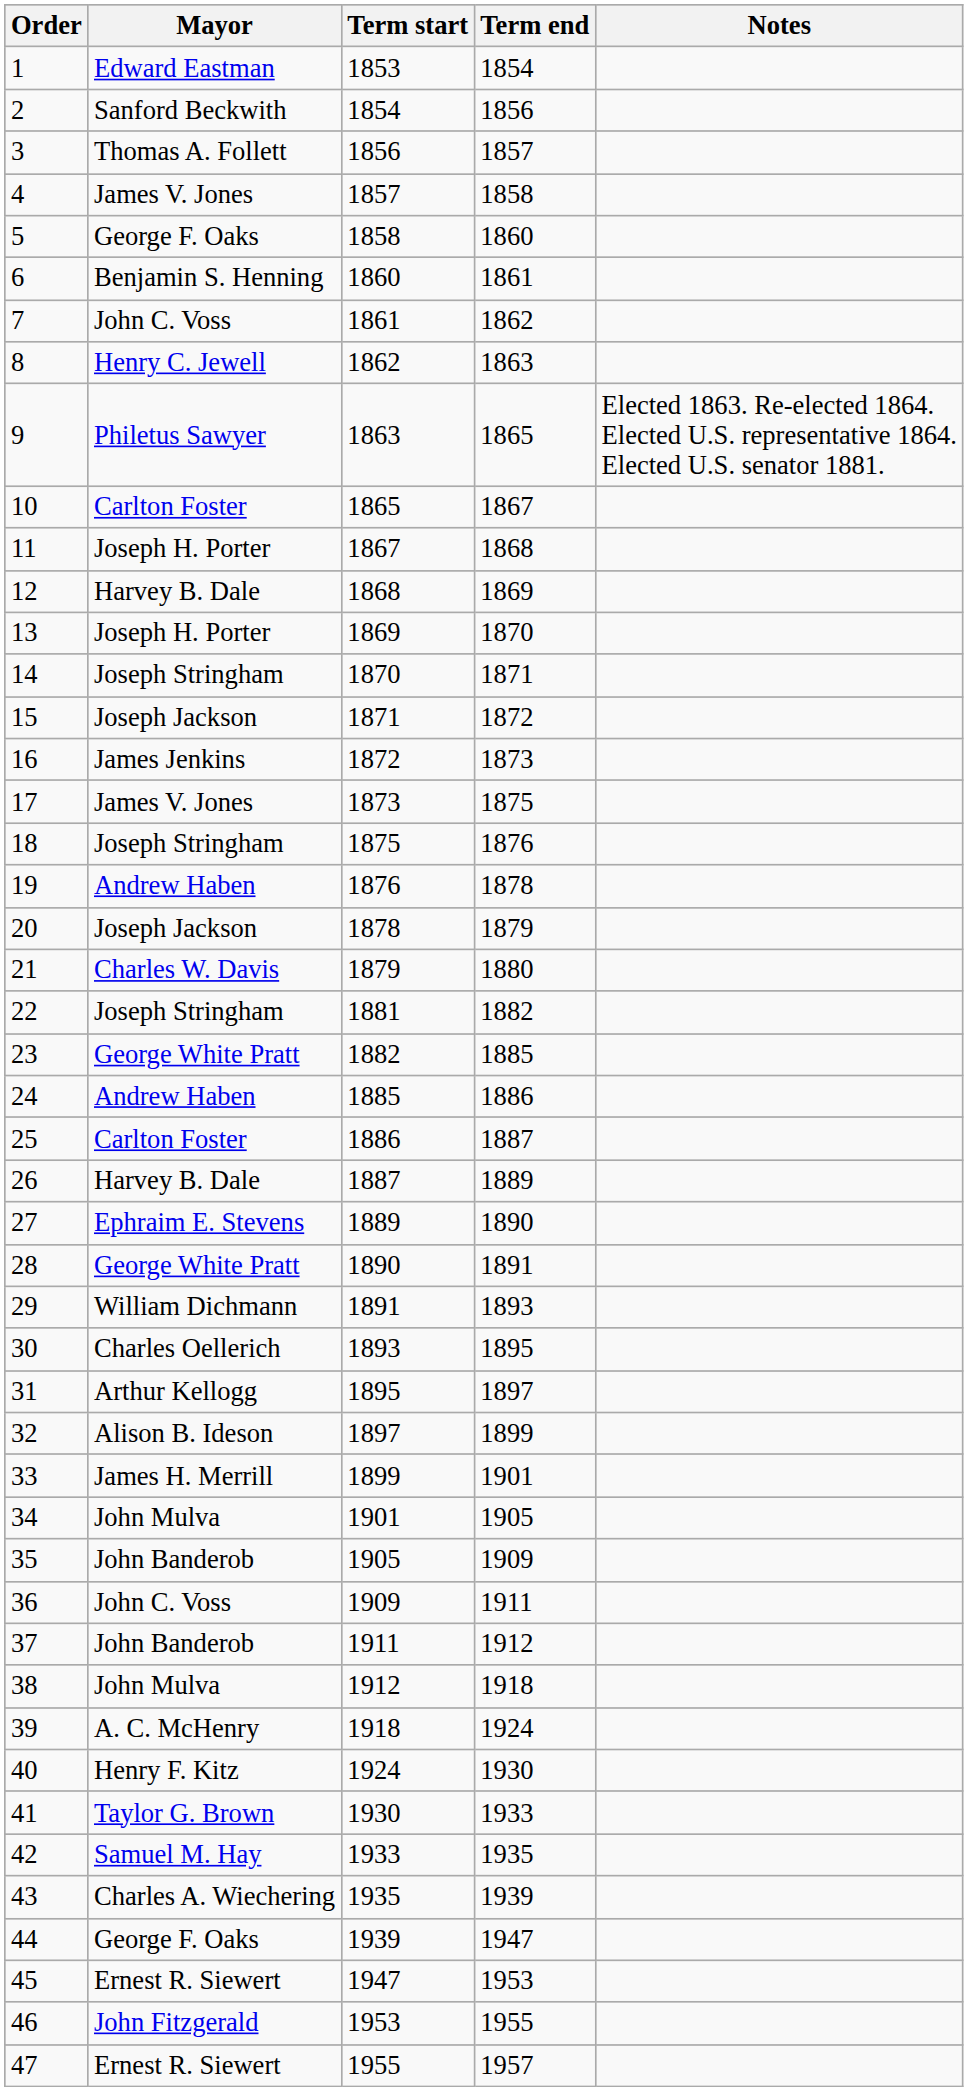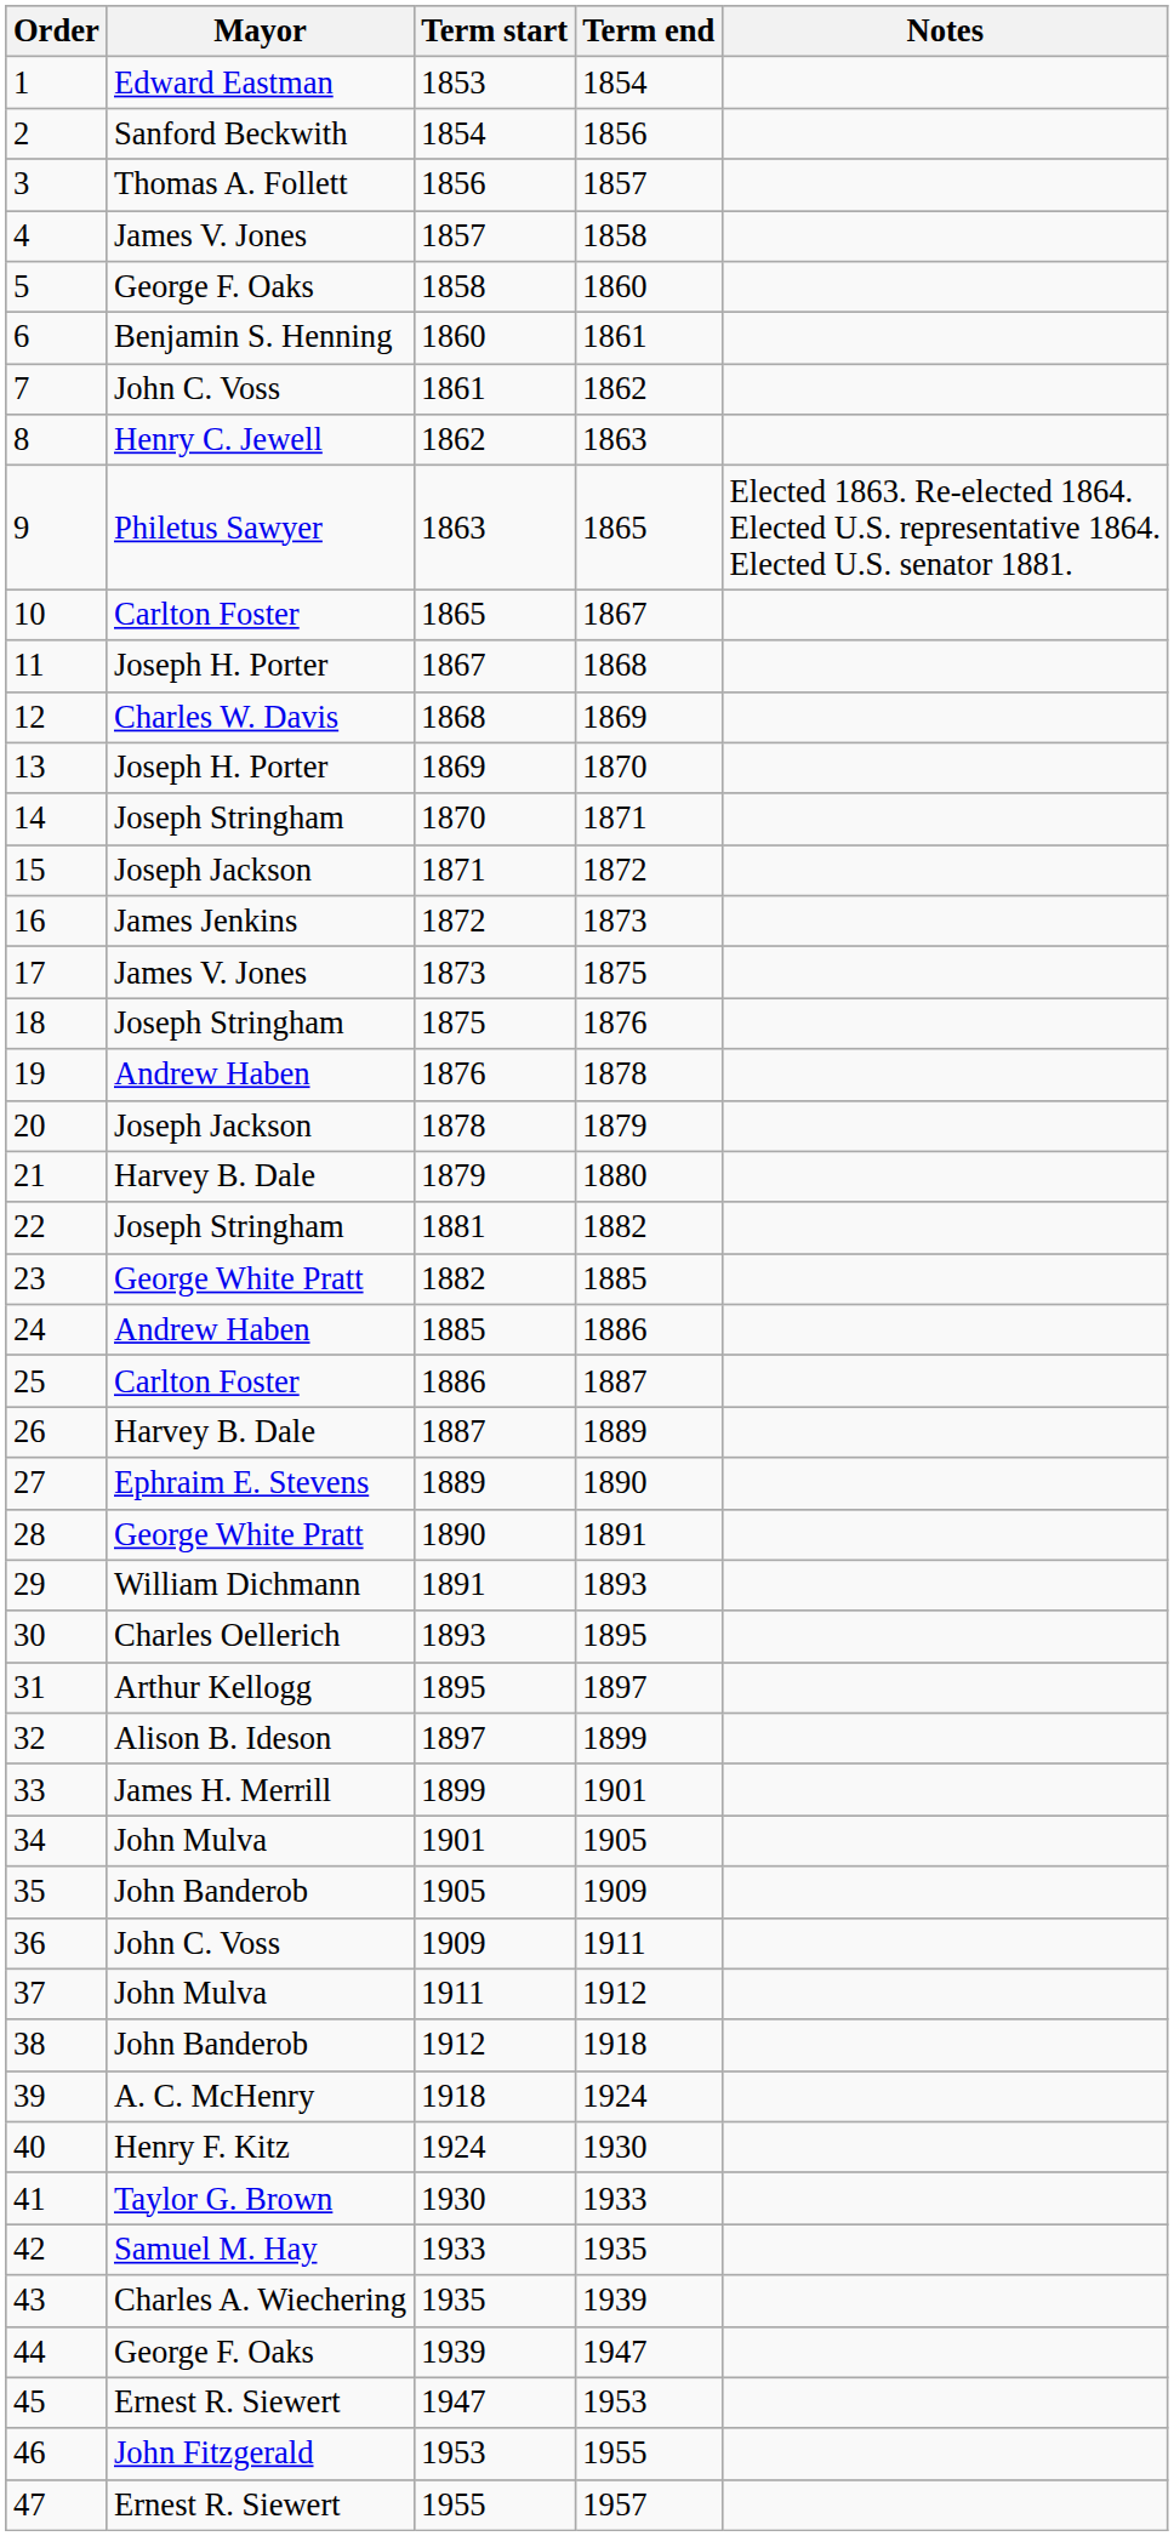12 | Mayor: Harvey B. Dale -> Charles W. Davis
21 | Mayor: Charles W. Davis -> Harvey B. Dale
37 | Mayor: John Banderob -> John Mulva
38 | Mayor: John Mulva -> John Banderob
